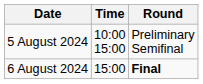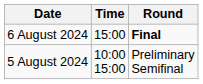rows swapped: 5 August 2024 <-> 6 August 2024
